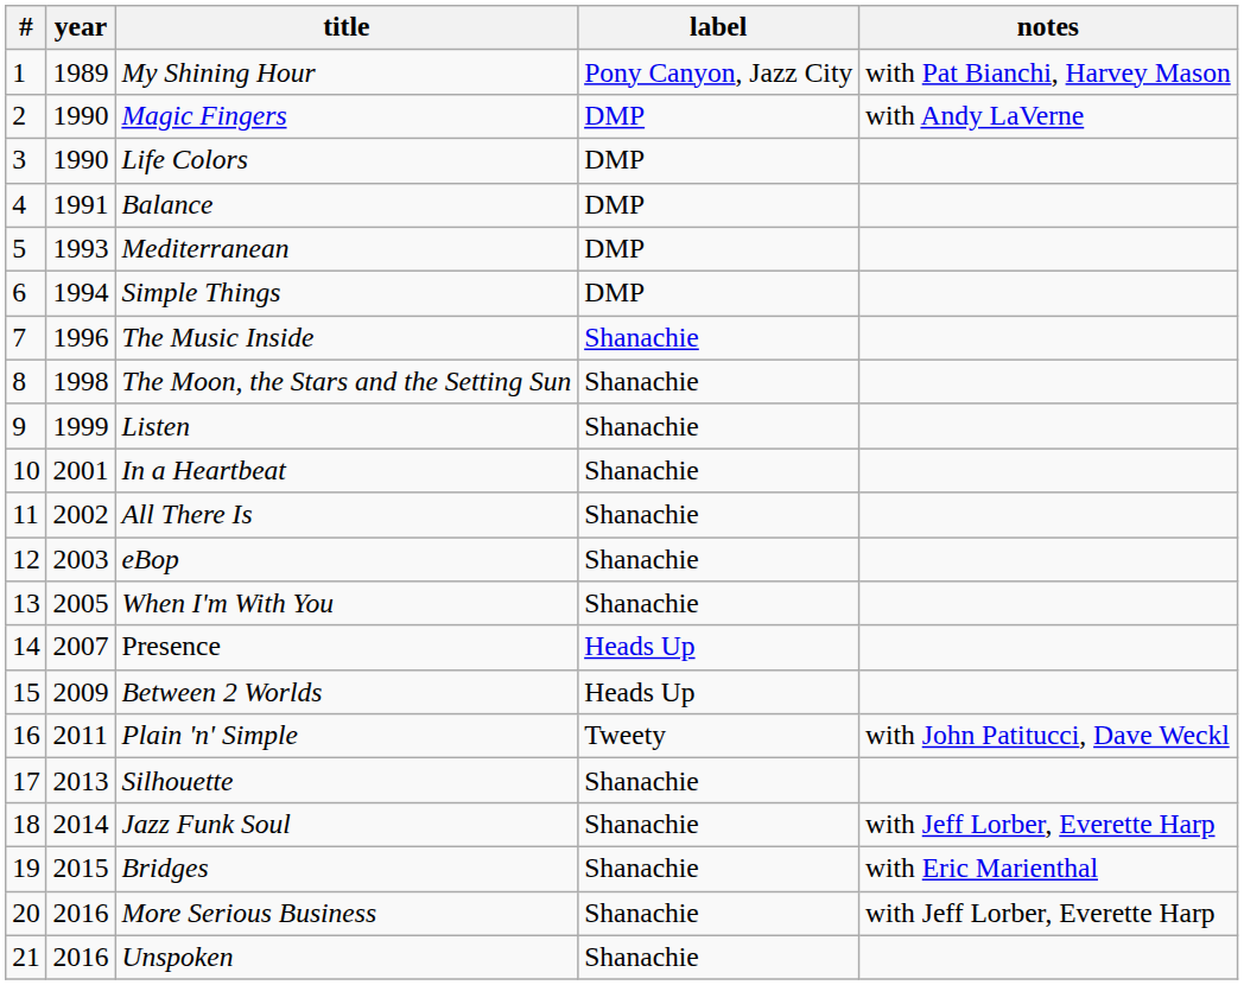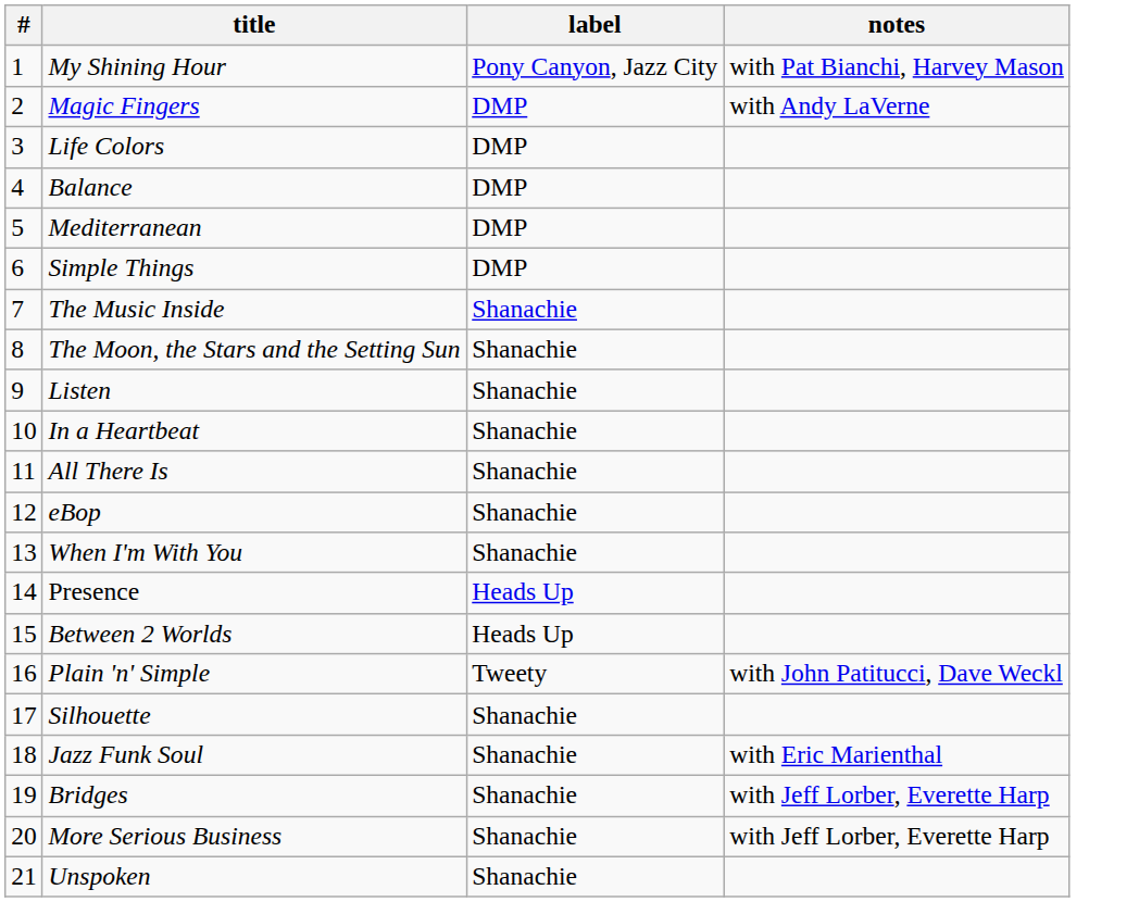- column: year | 1989 | 1990 | 1990 | 1991 | 1993 | 1994 | 1996 | 1998 | 1999 | 2001 | 2002 | 2003 | 2005 | 2007 | 2009 | 2011 | 2013 | 2014 | 2015 | 2016 | 2016
Jazz Funk Soul | notes: with Jeff Lorber, Everette Harp -> with Eric Marienthal
Bridges | notes: with Eric Marienthal -> with Jeff Lorber, Everette Harp
